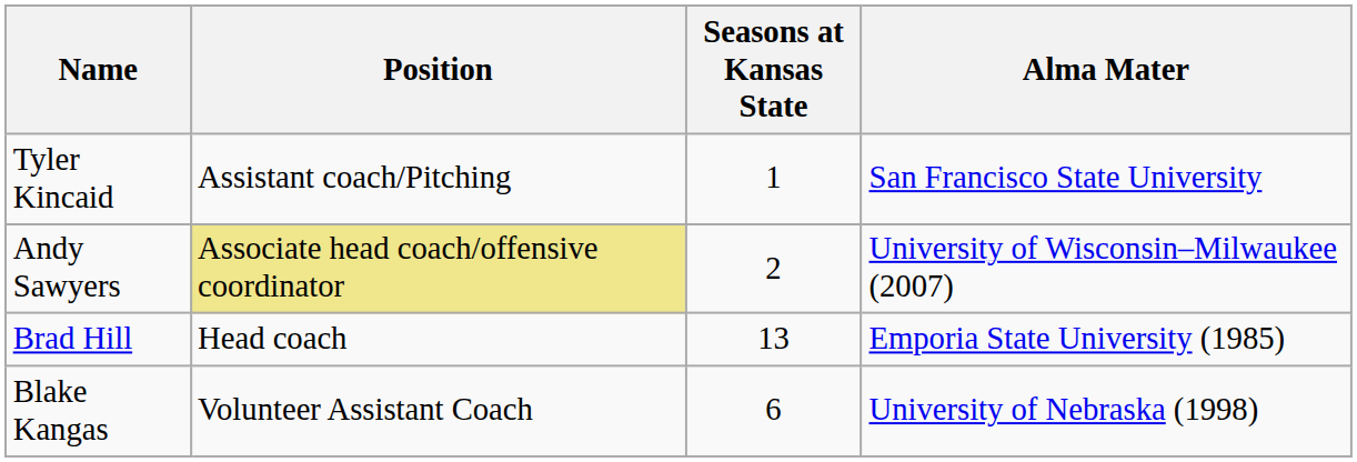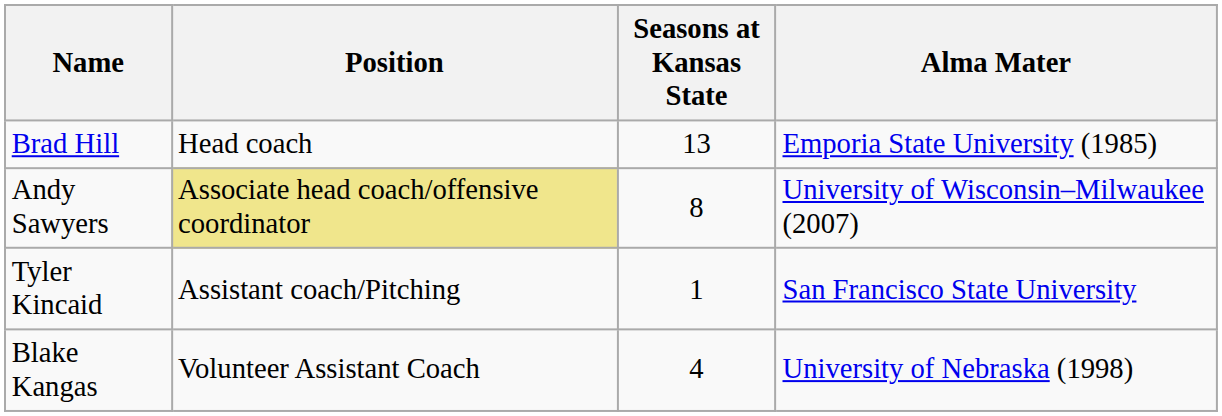rows swapped: Brad Hill <-> Tyler Kincaid
Andy Sawyers | Seasons at Kansas State: 2 -> 8
Blake Kangas | Seasons at Kansas State: 6 -> 4
